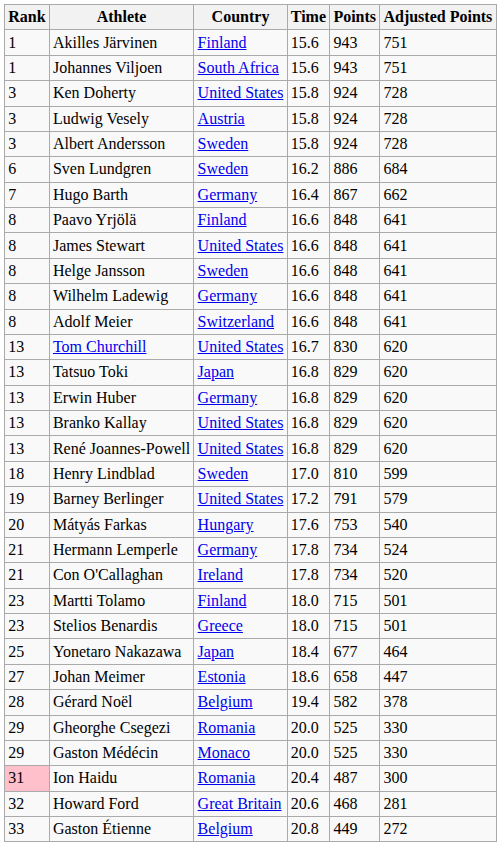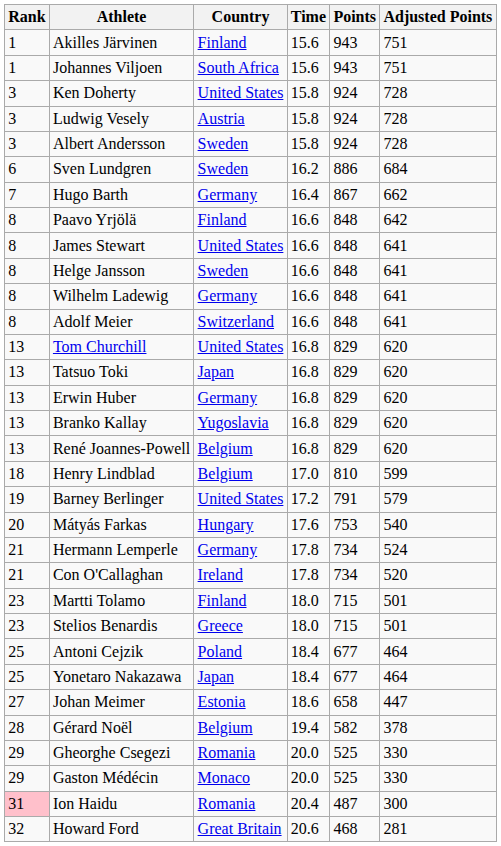Paavo Yrjölä | Adjusted Points: 641 -> 642
Tom Churchill | Time: 16.7 -> 16.8
Tom Churchill | Points: 830 -> 829
Branko Kallay | Country: United States -> Yugoslavia
René Joannes-Powell | Country: United States -> Belgium
Henry Lindblad | Country: Sweden -> Belgium
+ row: 25 | Antoni Cejzik | Poland | 18.4 | 677 | 464
- row: 33 | Gaston Étienne | Belgium | 20.8 | 449 | 272
